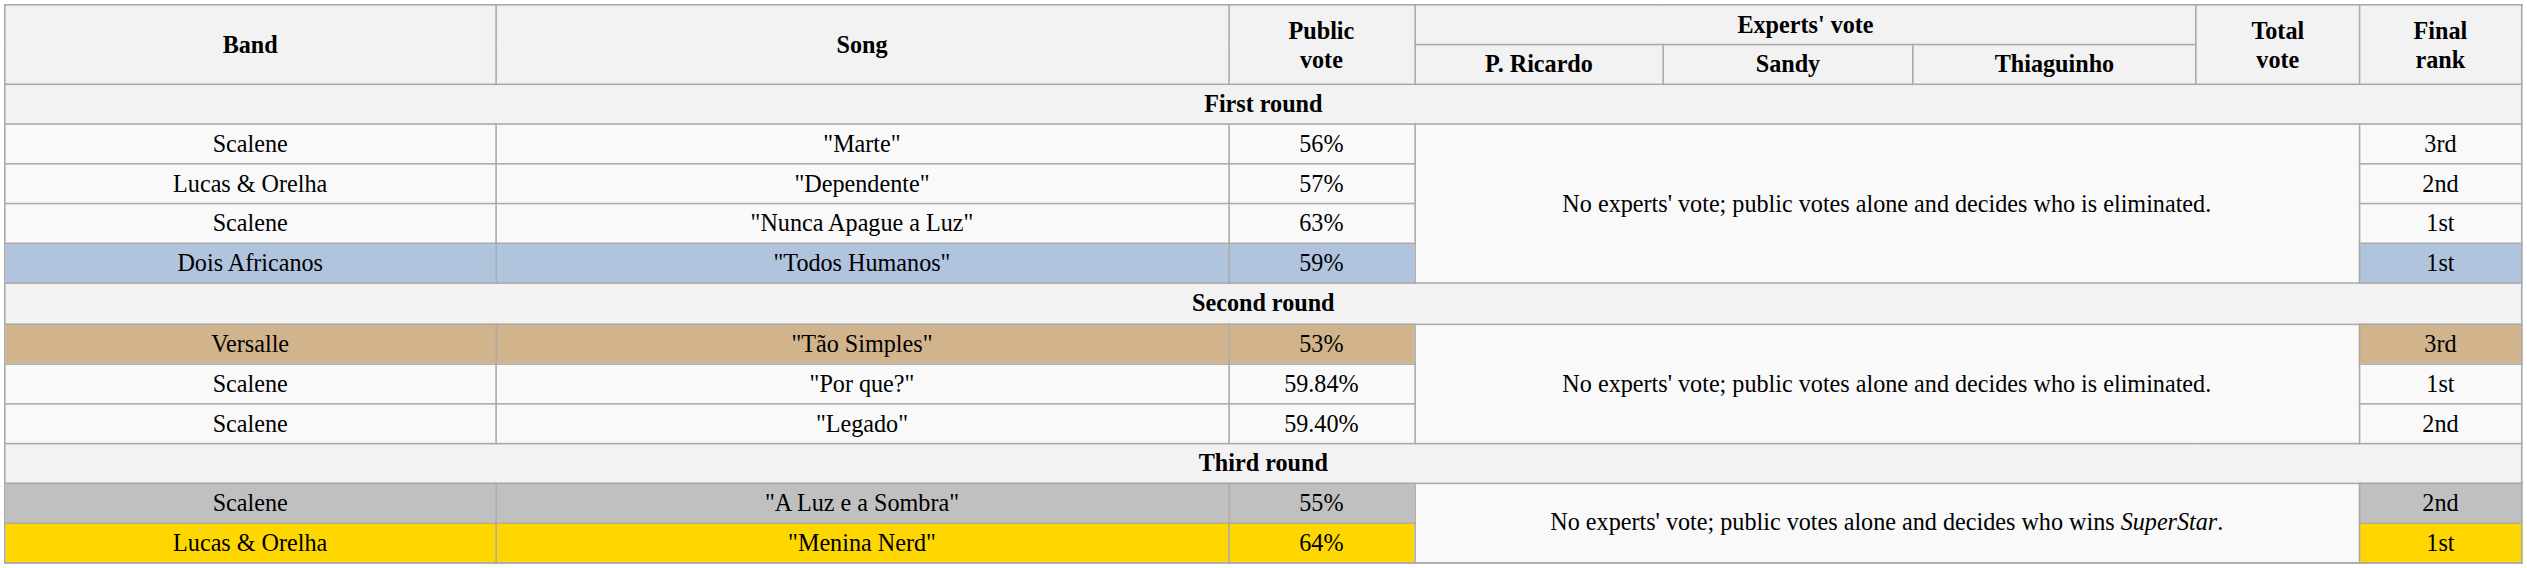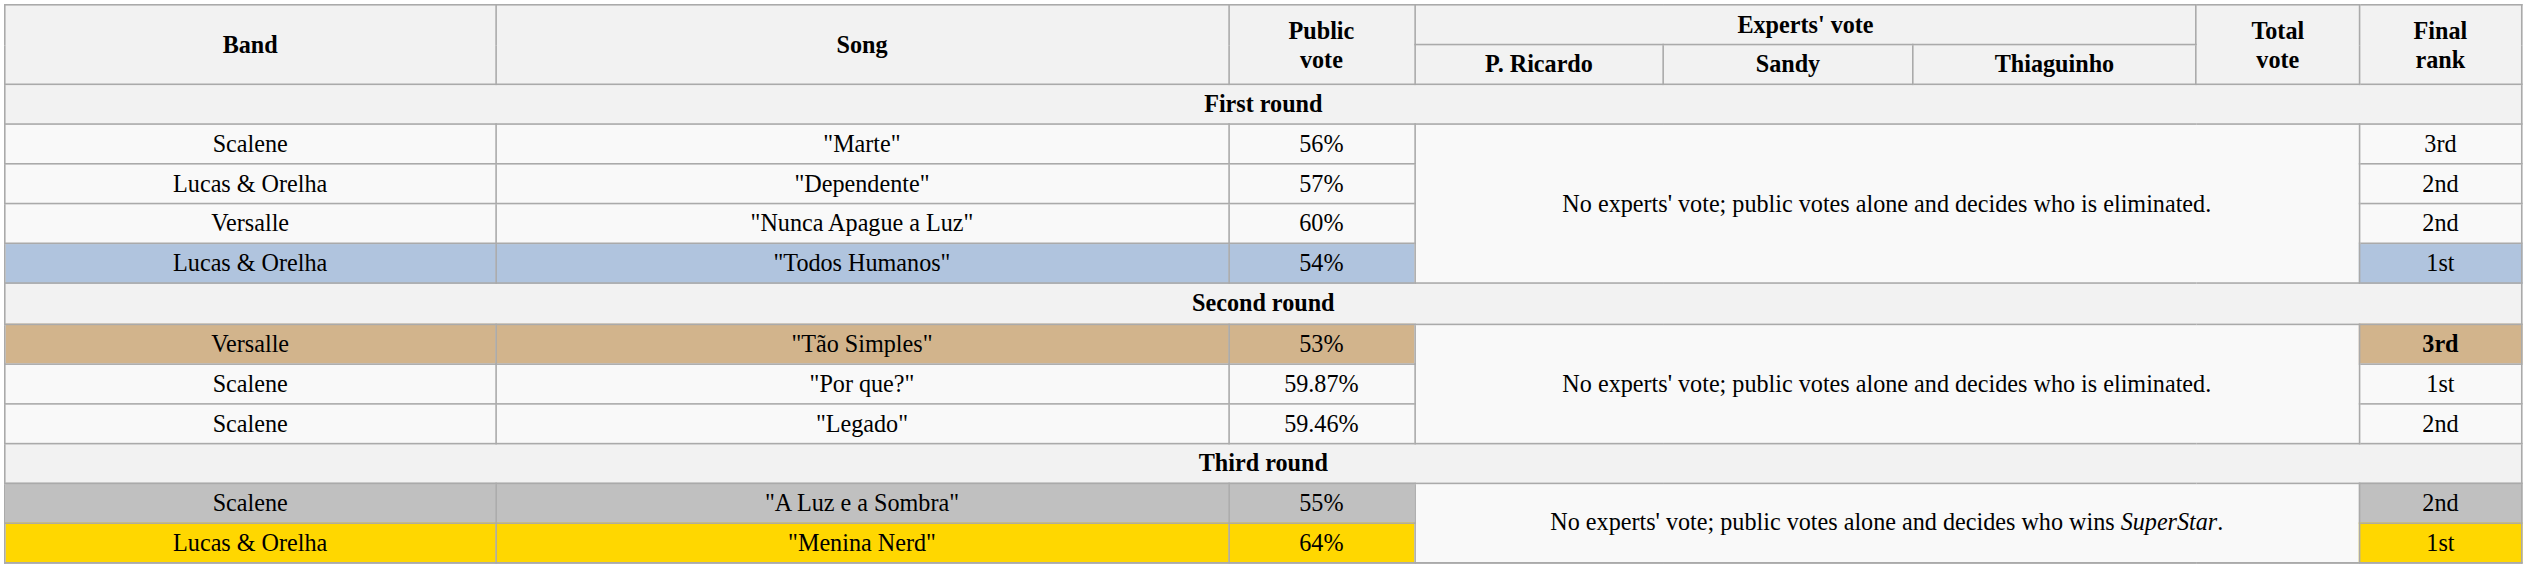"Nunca Apague a Luz" | Band: Scalene -> Versalle
"Nunca Apague a Luz" | Public vote: 63% -> 60%
"Nunca Apague a Luz" | Final rank: 1st -> 2nd
"Todos Humanos" | Band: Dois Africanos -> Lucas & Orelha
"Todos Humanos" | Public vote: 59% -> 54%
"Tão Simples" | Final rank: normal -> bold
"Por que?" | Public vote: 59.84% -> 59.87%
"Legado" | Public vote: 59.40% -> 59.46%
